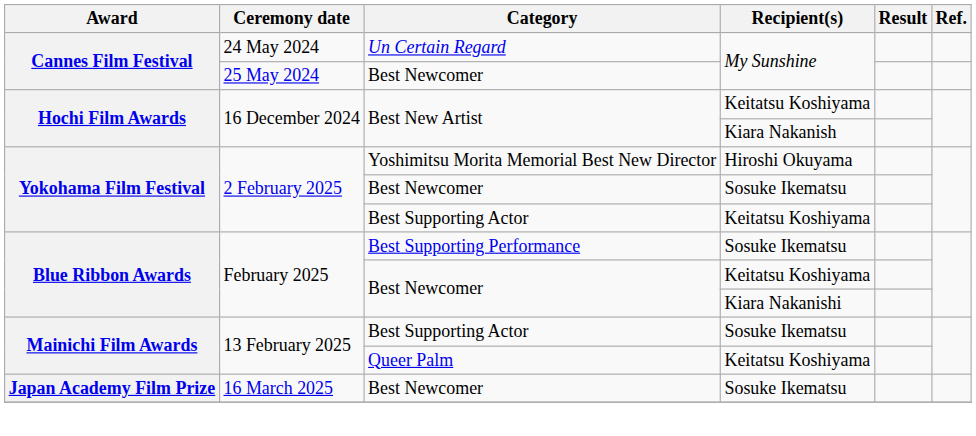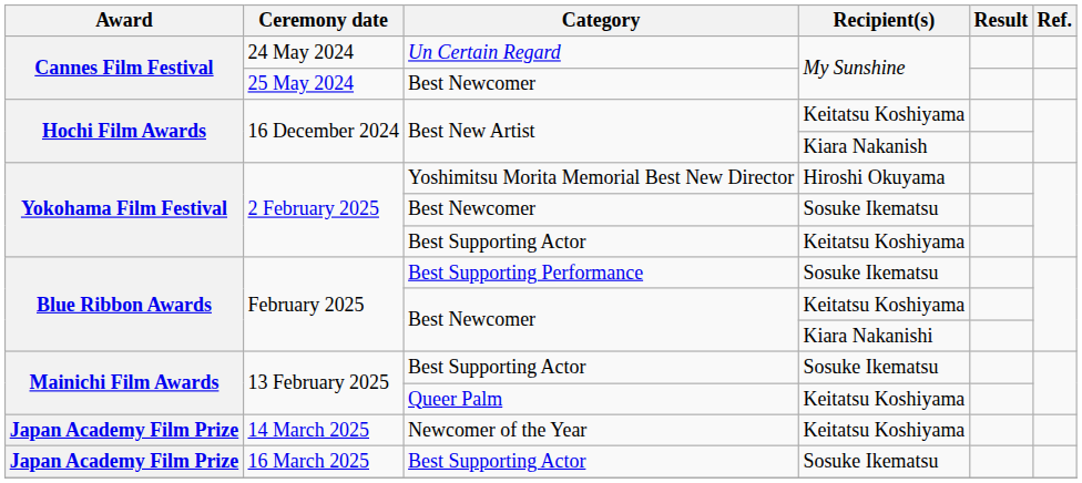+ row: Japan Academy Film Prize | 14 March 2025 | Newcomer of the Year | Keitatsu Koshiyama
16 March 2025 | Category: Best Newcomer -> Best Supporting Actor
